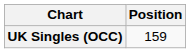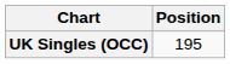UK Singles (OCC) | Position: 159 -> 195
